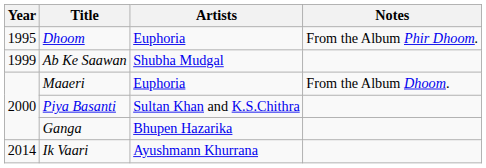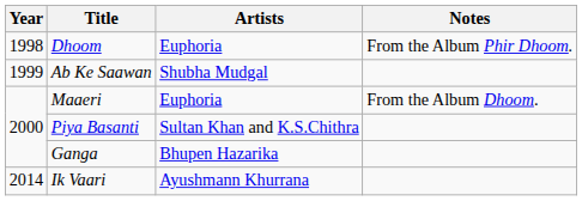Dhoom | Year: 1995 -> 1998
